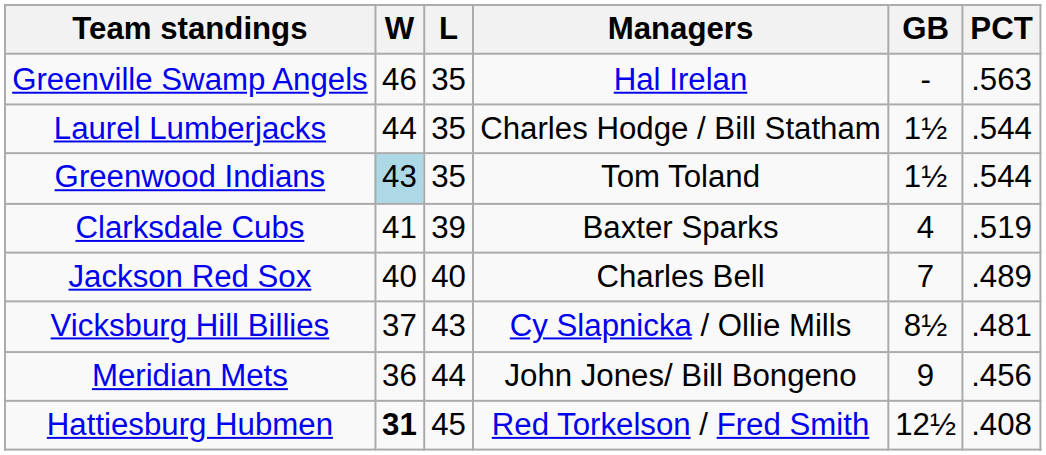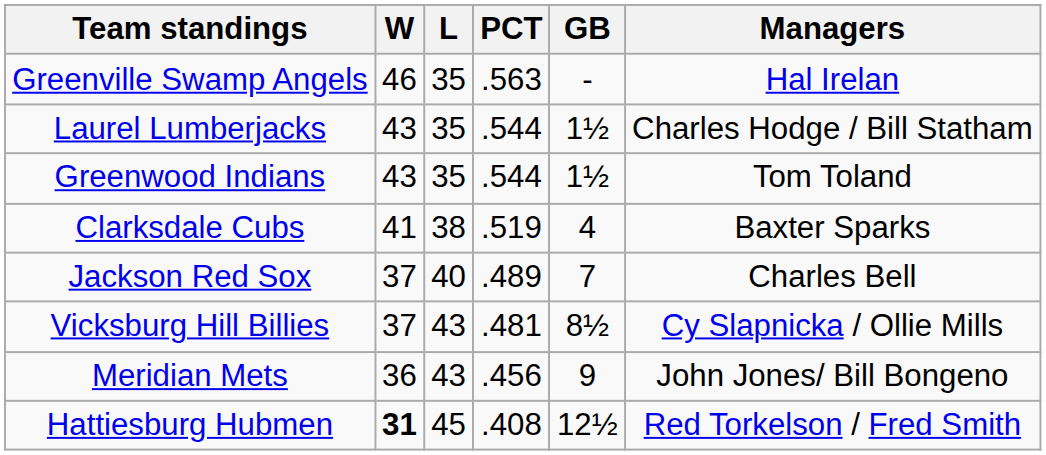columns swapped: PCT <-> Managers
Laurel Lumberjacks | W: 44 -> 43
Greenwood Indians | W: lightblue background -> no background
Clarksdale Cubs | L: 39 -> 38
Jackson Red Sox | W: 40 -> 37
Meridian Mets | L: 44 -> 43
